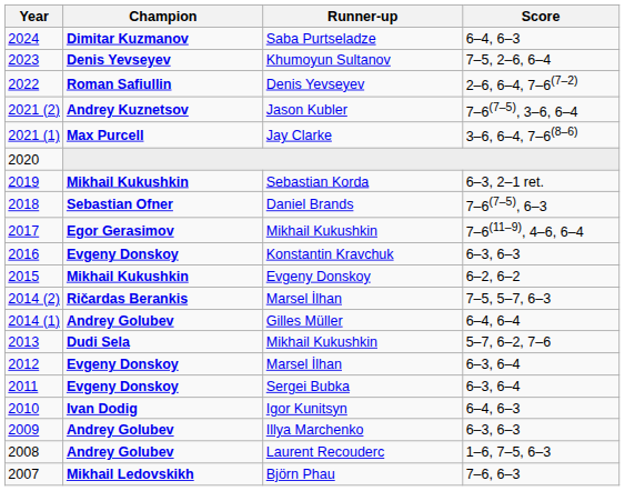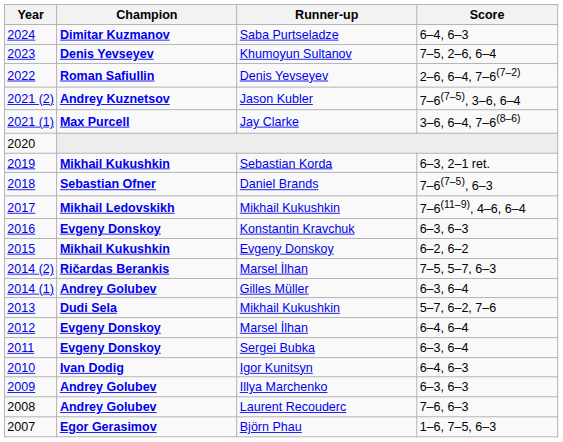2017 / Mikhail Kukushkin | Champion: Egor Gerasimov -> Mikhail Ledovskikh
Gilles Müller | Score: 6–4, 6–4 -> 6–3, 6–4
2012 / Marsel İlhan | Score: 6–3, 6–4 -> 6–4, 6–4
Laurent Recouderc | Score: 1–6, 7–5, 6–3 -> 7–6, 6–3
Björn Phau | Champion: Mikhail Ledovskikh -> Egor Gerasimov
Björn Phau | Score: 7–6, 6–3 -> 1–6, 7–5, 6–3
